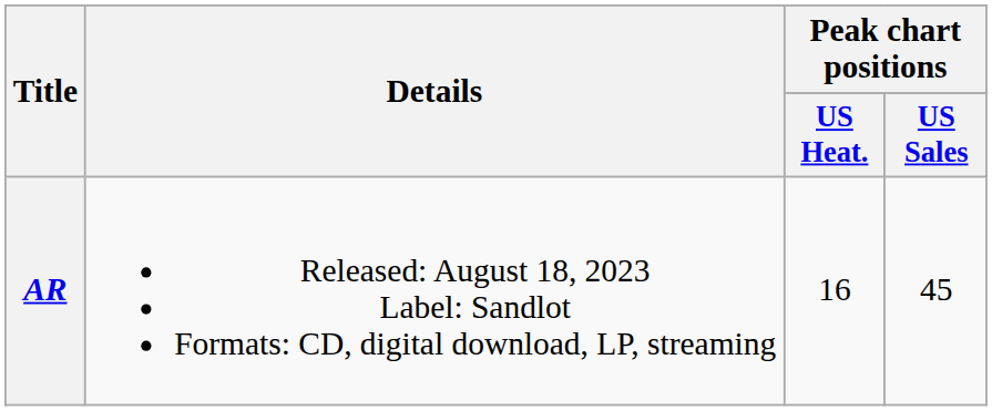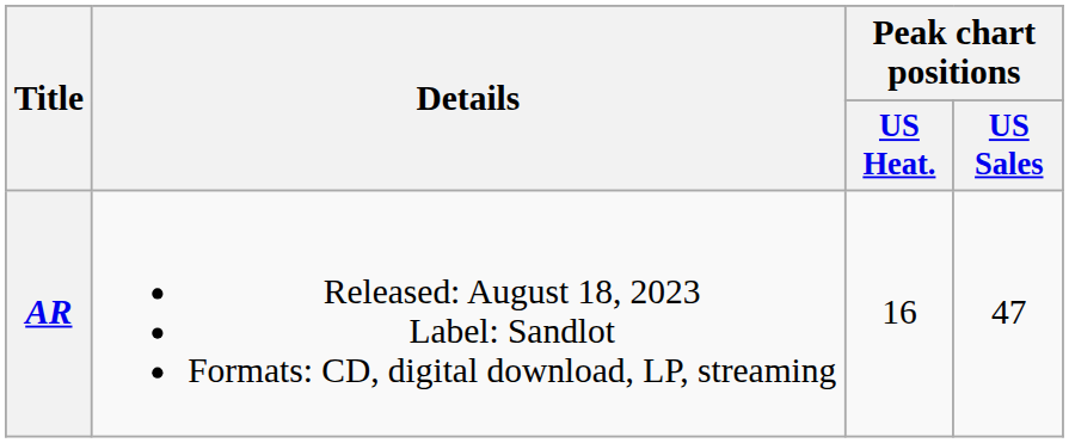AR | Peak chart positions / US Sales: 45 -> 47
